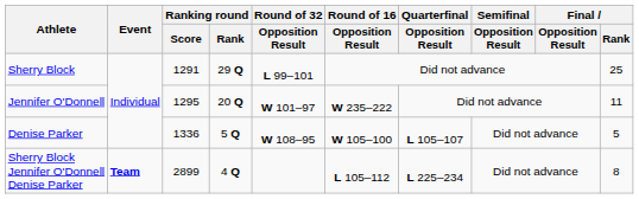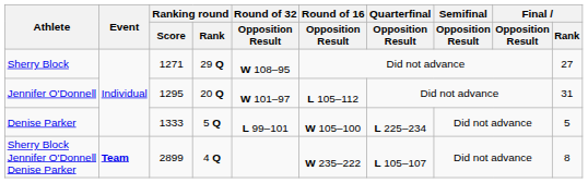Sherry Block | Ranking round / Score: 1291 -> 1271
Sherry Block | Round of 32 / Opposition Result: L 99–101 -> W 108–95
Sherry Block | Final / Rank: 25 -> 27
Jennifer O'Donnell | Round of 16 / Opposition Result: W 235–222 -> L 105–112
Jennifer O'Donnell | Final / Rank: 11 -> 31
Denise Parker | Ranking round / Score: 1336 -> 1333
Denise Parker | Round of 32 / Opposition Result: W 108–95 -> L 99–101
Denise Parker | Quarterfinal / Opposition Result: L 105–107 -> L 225–234
Sherry Block Jennifer O'Donnell Denise Parker | Round of 16 / Opposition Result: L 105–112 -> W 235–222
Sherry Block Jennifer O'Donnell Denise Parker | Quarterfinal / Opposition Result: L 225–234 -> L 105–107
